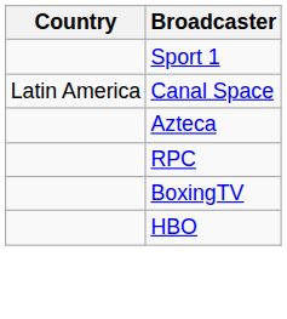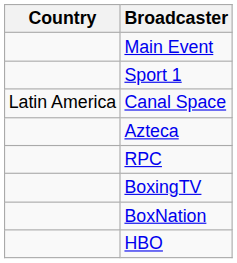+ row: Main Event
+ row: BoxNation
